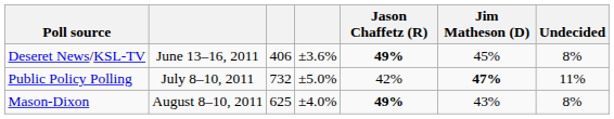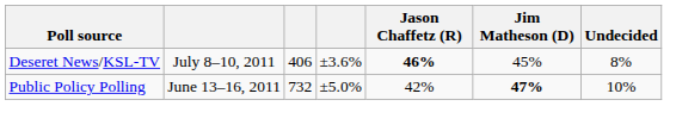Deseret News/KSL-TV | column 2: June 13–16, 2011 -> July 8–10, 2011
Deseret News/KSL-TV | Jason Chaffetz (R): 49% -> 46%
Public Policy Polling | column 2: July 8–10, 2011 -> June 13–16, 2011
Public Policy Polling | Undecided: 11% -> 10%
- row: Mason-Dixon | August 8–10, 2011 | 625 | ±4.0% | 49% | 43% | 8%
